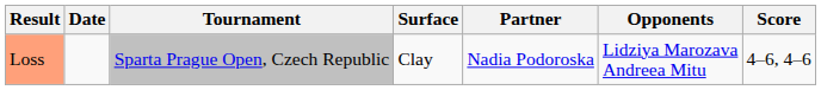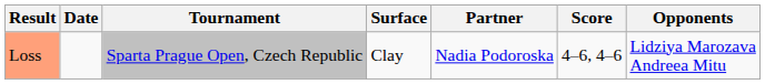columns swapped: Opponents <-> Score
